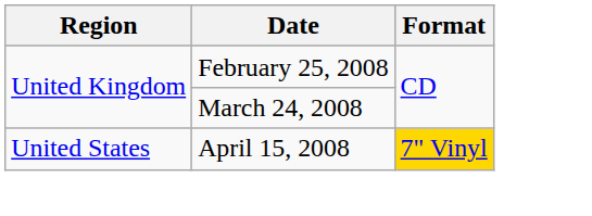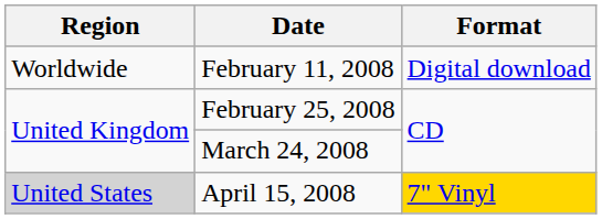+ row: Worldwide | February 11, 2008 | Digital download
April 15, 2008 | Region: no background -> lightgrey background
